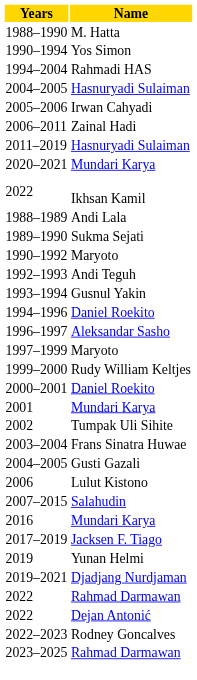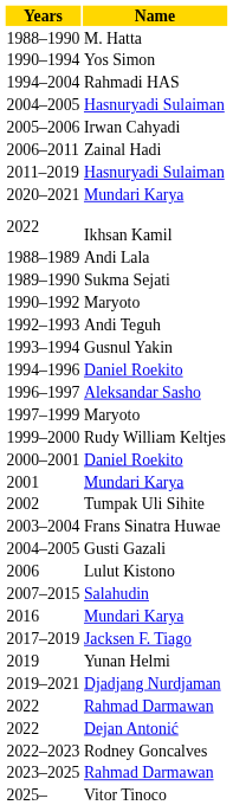+ row: 2025– | Vitor Tinoco
